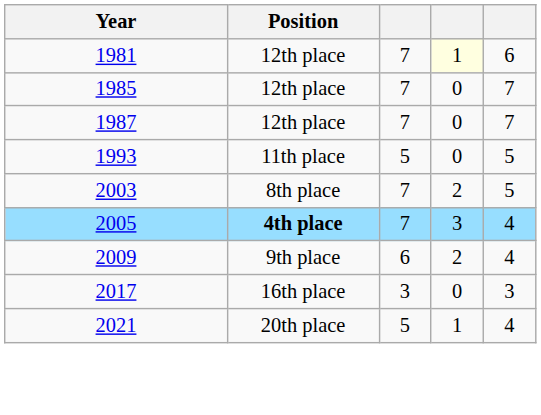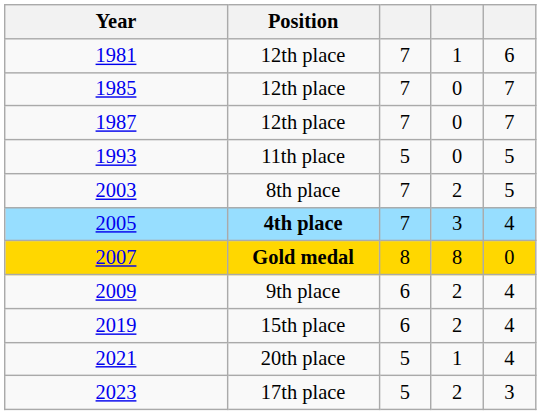1981 | column 4: lightyellow background -> no background
+ row: 2007 | Gold medal | 8 | 8 | 0
- row: 2017 | 16th place | 3 | 0 | 3
+ row: 2019 | 15th place | 6 | 2 | 4
+ row: 2023 | 17th place | 5 | 2 | 3
